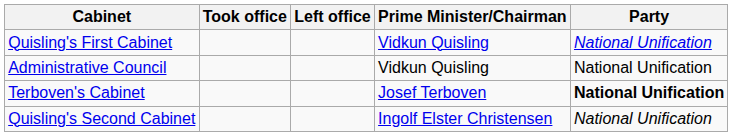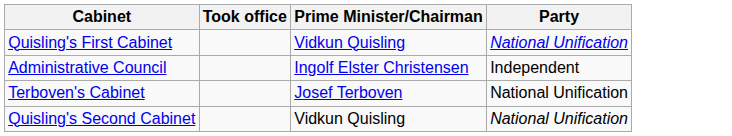- column: Left office
Administrative Council | Prime Minister/Chairman: Vidkun Quisling -> Ingolf Elster Christensen
Administrative Council | Party: National Unification -> Independent
Terboven's Cabinet | Party: bold -> normal
Quisling's Second Cabinet | Prime Minister/Chairman: Ingolf Elster Christensen -> Vidkun Quisling
